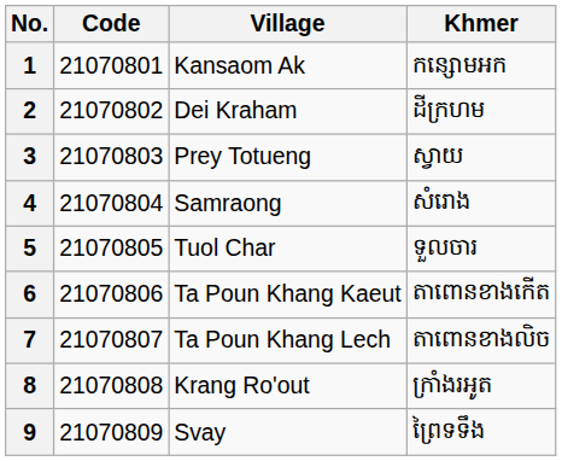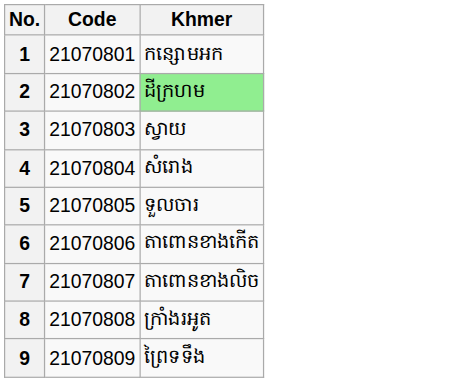- column: Village | Kansaom Ak | Dei Kraham | Prey Totueng | Samraong | Tuol Char | Ta Poun Khang Kaeut | Ta Poun Khang Lech | Krang Ro'out | Svay
2 | Khmer: no background -> lightgreen background
